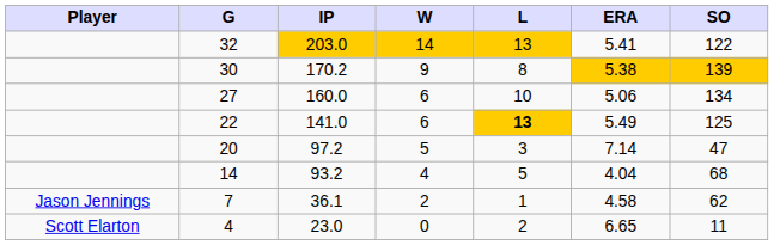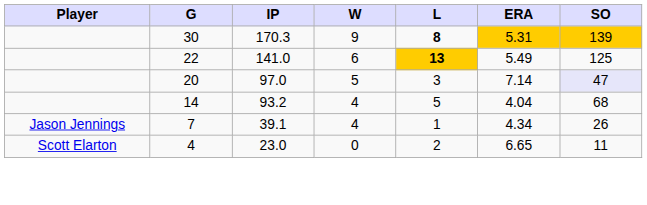- row: 32 | 203.0 | 14 | 13 | 5.41 | 122
30 | IP: 170.2 -> 170.3
30 | L: normal -> bold
30 | ERA: 5.38 -> 5.31
- row: 27 | 160.0 | 6 | 10 | 5.06 | 134
20 | IP: 97.2 -> 97.0
20 | SO: no background -> lavender background
7 | IP: 36.1 -> 39.1
7 | W: 2 -> 4
7 | ERA: 4.58 -> 4.34
7 | SO: 62 -> 26
